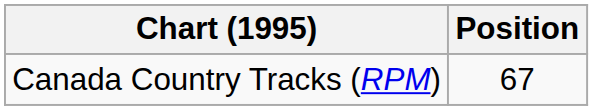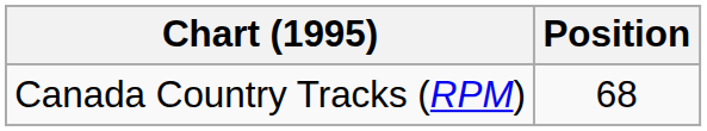Canada Country Tracks (RPM) | Position: 67 -> 68
